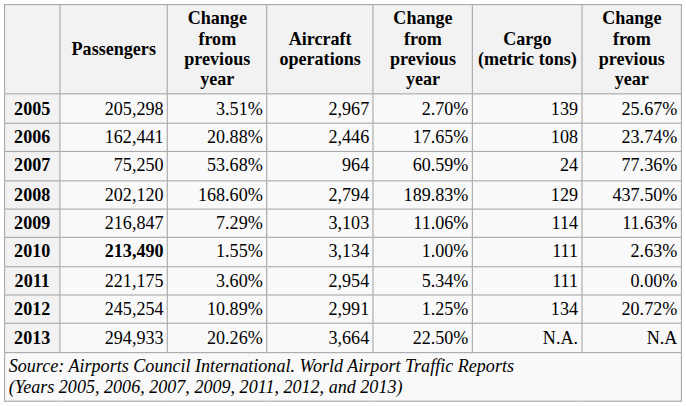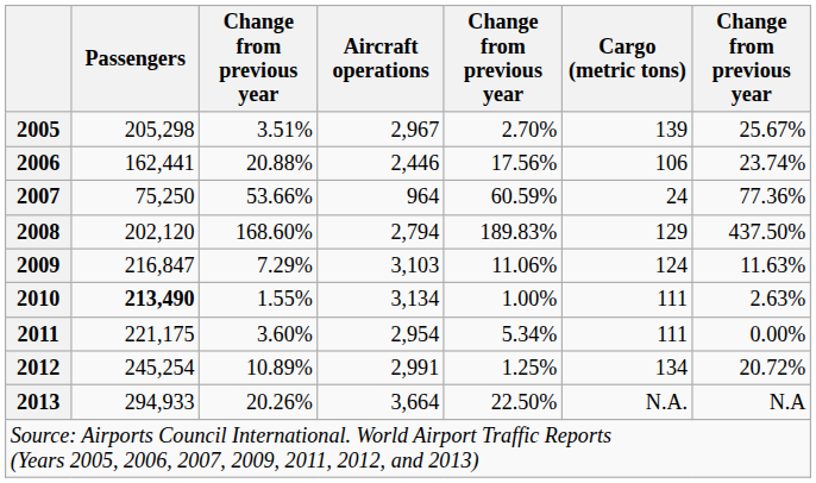2006 | column 5: 17.65% -> 17.56%
2006 | Cargo (metric tons): 108 -> 106
2007 | column 3: 53.68% -> 53.66%
2009 | Cargo (metric tons): 114 -> 124
